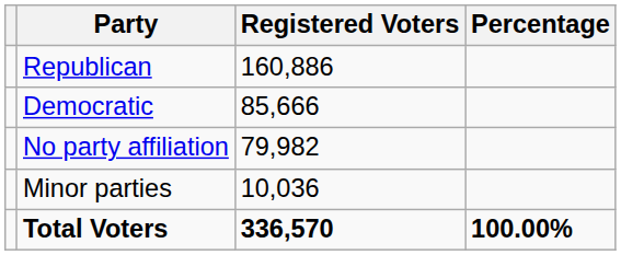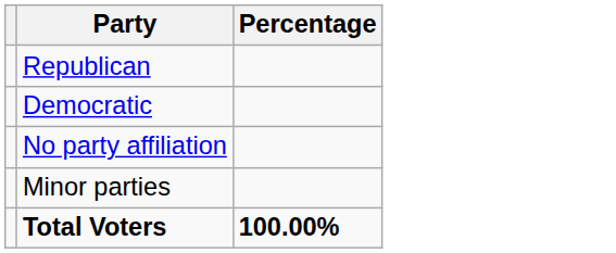- column: Registered Voters | 160,886 | 85,666 | 79,982 | 10,036 | 336,570
